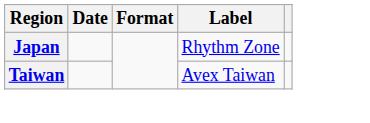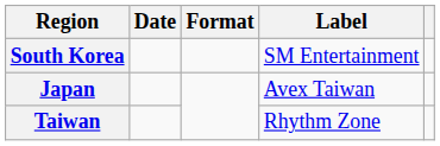+ row: South Korea | SM Entertainment
Japan | Label: Rhythm Zone -> Avex Taiwan
Taiwan | Label: Avex Taiwan -> Rhythm Zone
